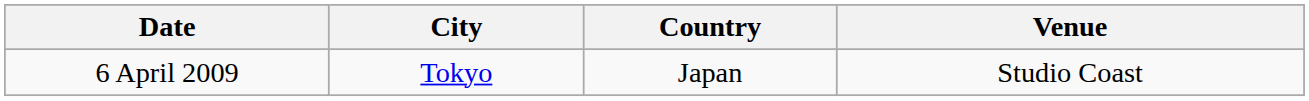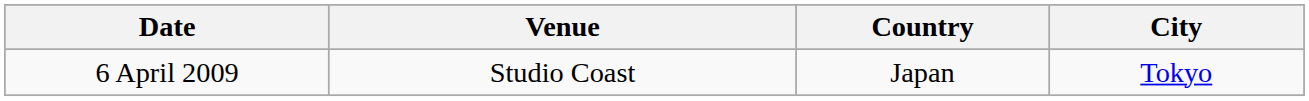columns swapped: City <-> Venue
